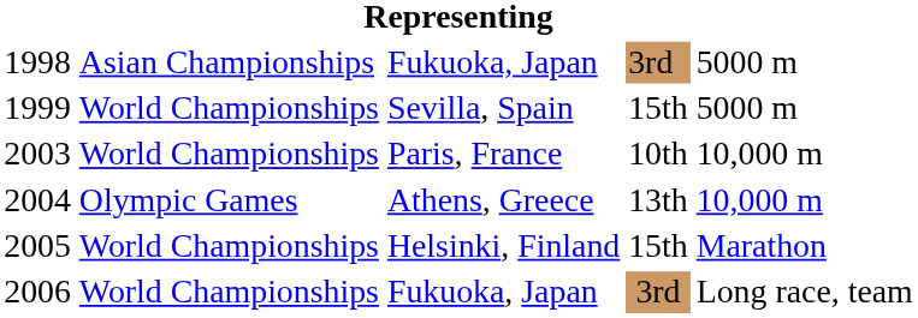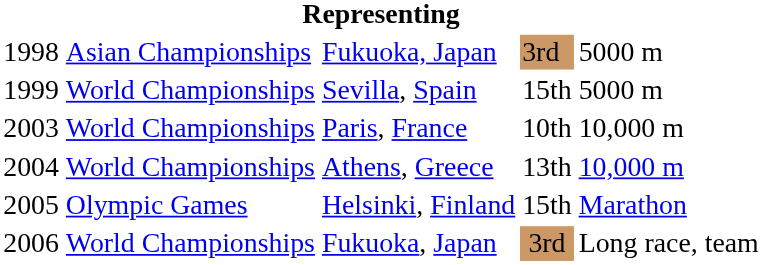2004 | column 2: Olympic Games -> World Championships
2005 | column 2: World Championships -> Olympic Games
